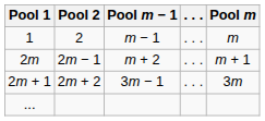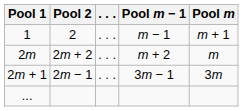columns swapped: . . . <-> Pool m − 1
1 | Pool m: m -> m + 1
2m | Pool 2: 2m − 1 -> 2m + 2
2m | Pool m: m + 1 -> m
2m + 1 | Pool 2: 2m + 2 -> 2m − 1
